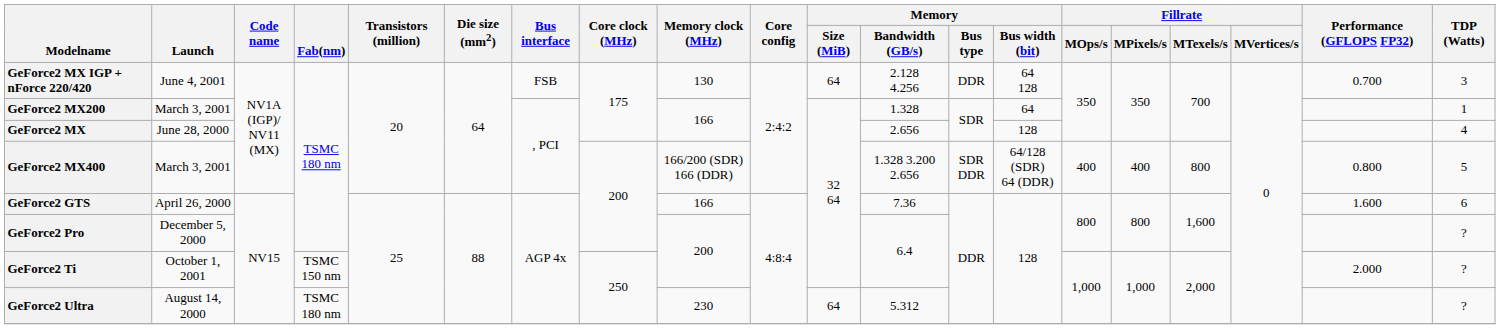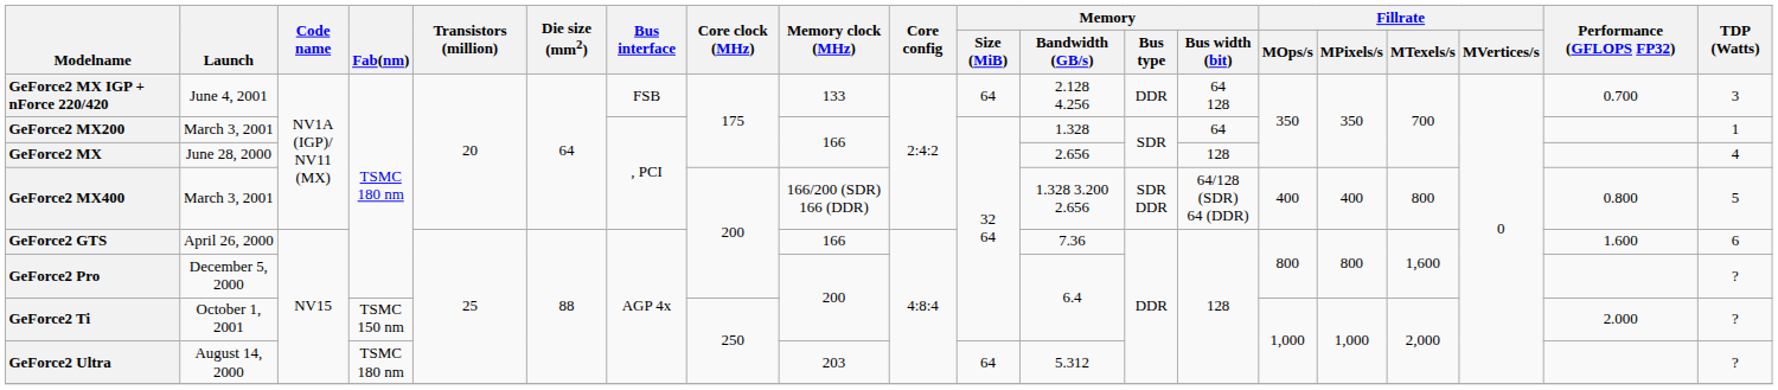GeForce2 MX IGP + nForce 220/420 | Memory clock (MHz): 130 -> 133
GeForce2 Ultra | Memory clock (MHz): 230 -> 203
